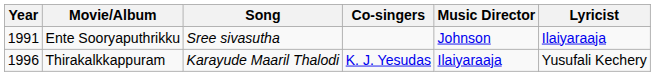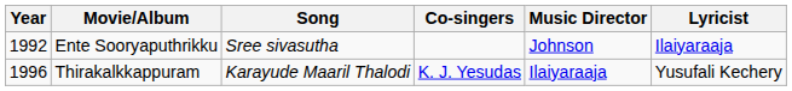Ente Sooryaputhrikku | Year: 1991 -> 1992
